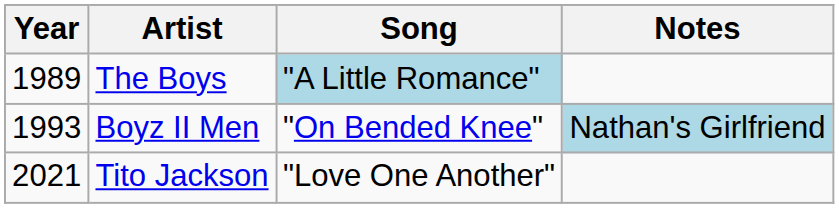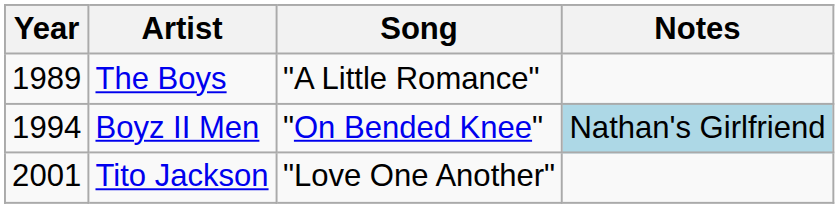The Boys | Song: lightblue background -> no background
Boyz II Men | Year: 1993 -> 1994
Tito Jackson | Year: 2021 -> 2001
